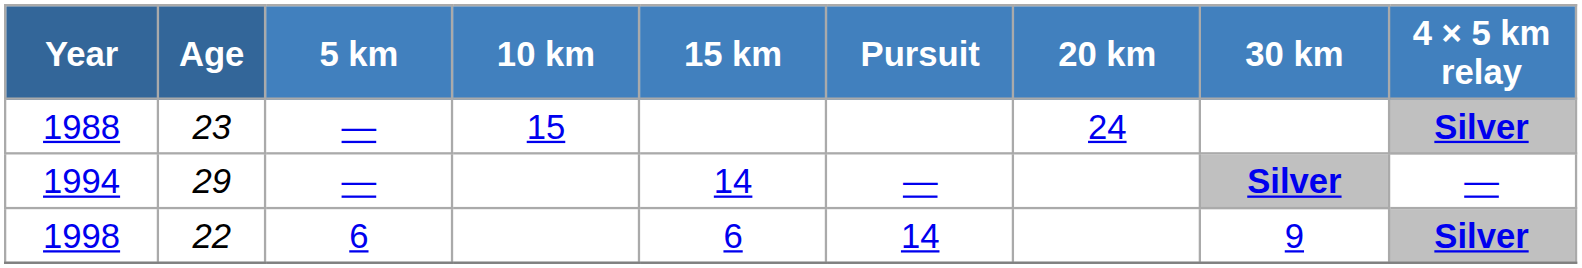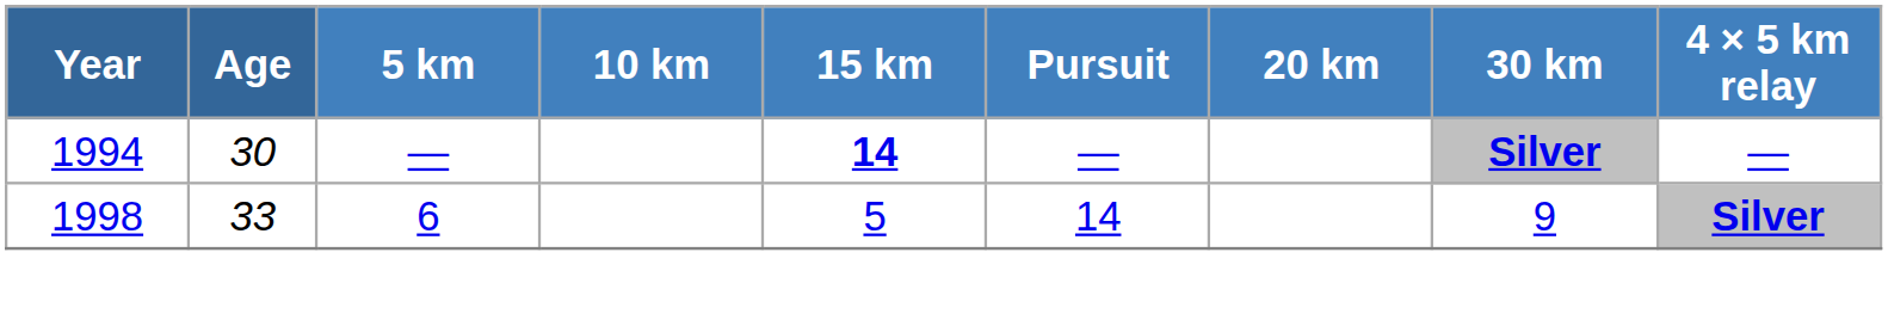- row: 1988 | 23 | — | 15 | 24 | Silver
1994 | Age: 29 -> 30
1994 | 15 km: normal -> bold
1998 | Age: 22 -> 33
1998 | 15 km: 6 -> 5
